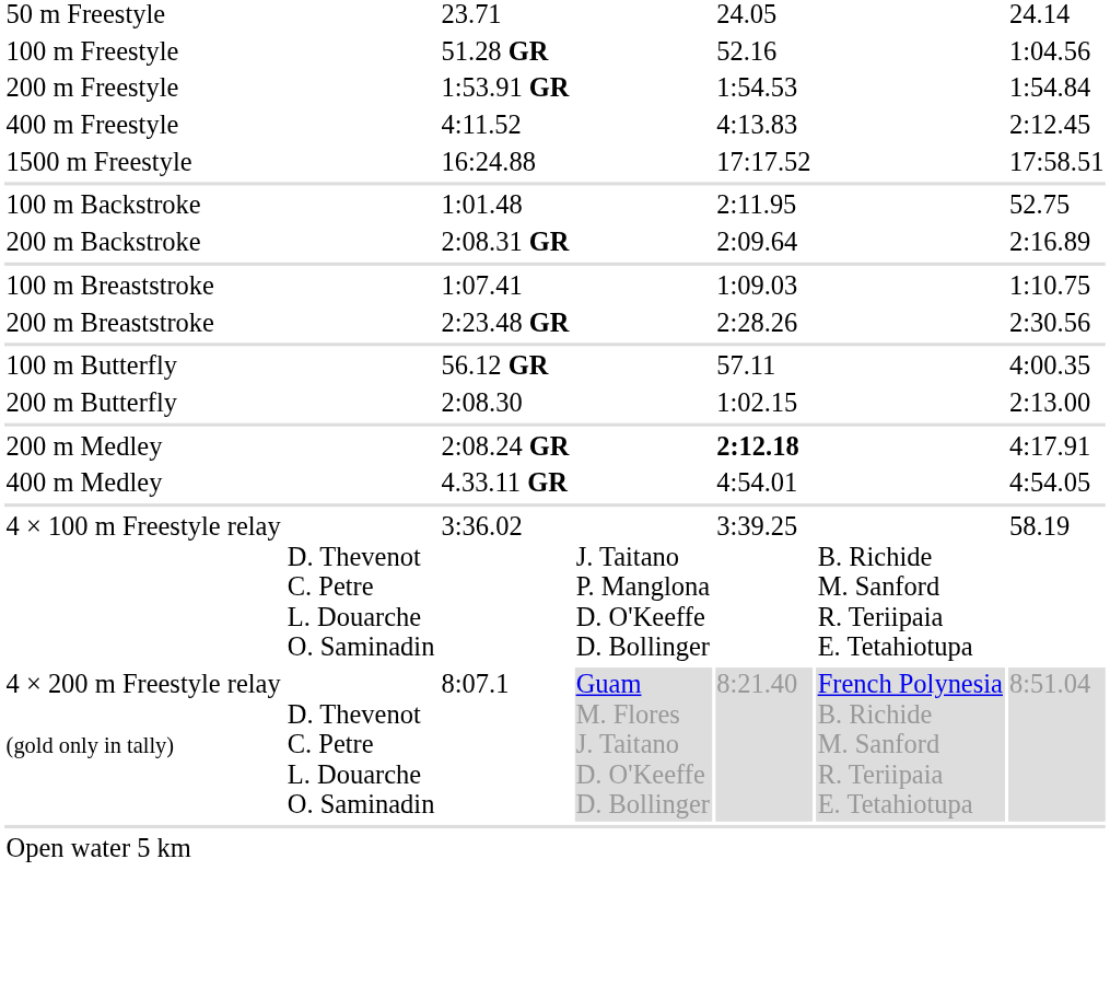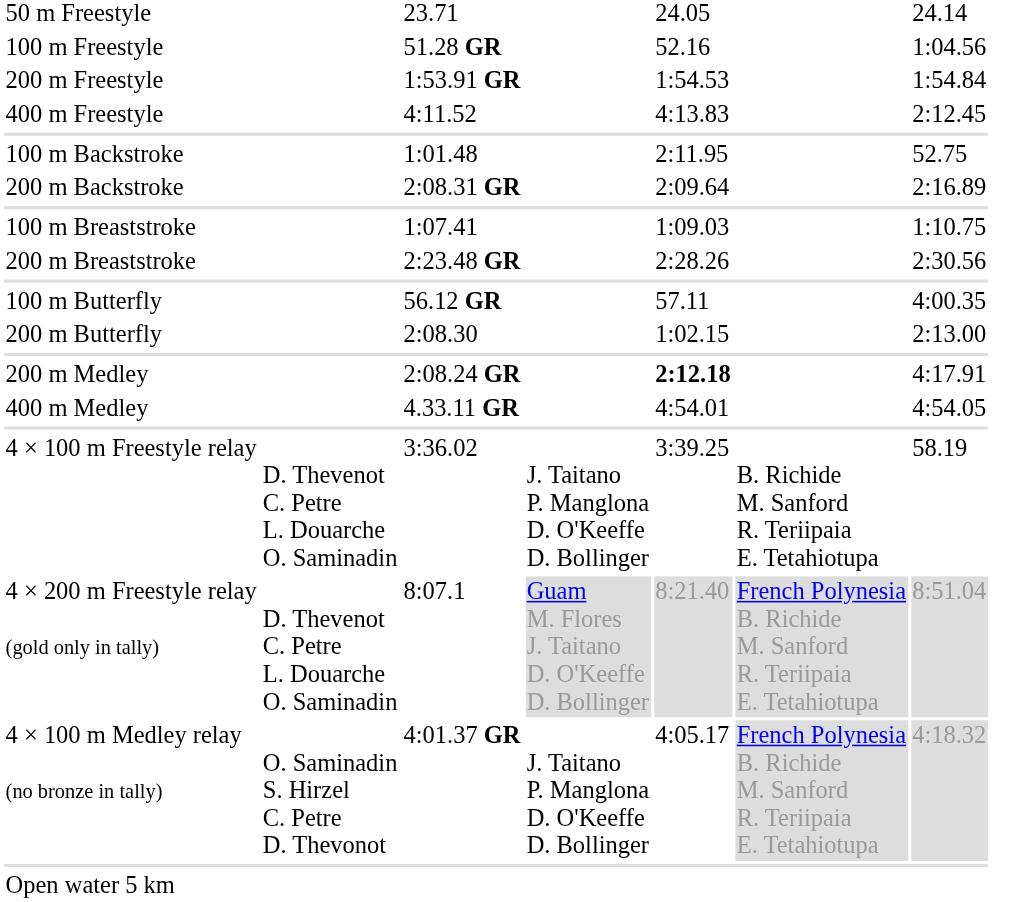- row: 1500 m Freestyle | 16:24.88 | 17:17.52 | 17:58.51
+ row: 4 × 100 m Medley relay (no bronze in tally) | O. Saminadin S. Hirzel C. Petre D. Thevonot | 4:01.37 GR | J. Taitano P. Manglona D. O'Keeffe D. Bollinger | 4:05.17 | French Polynesia B. Richide M. Sanford R. Teriipaia E. Tetahiotupa | 4:18.32
